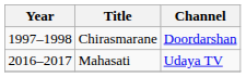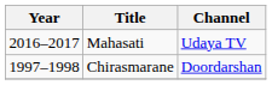rows swapped: Chirasmarane <-> Mahasati
